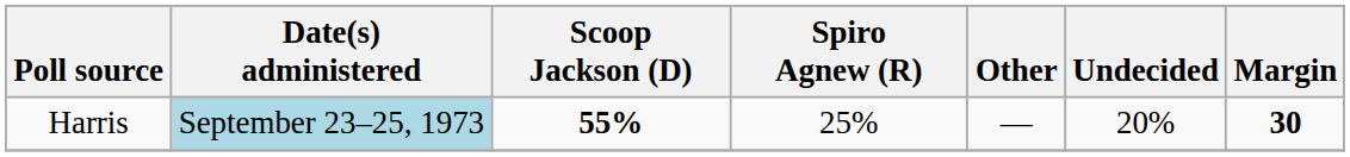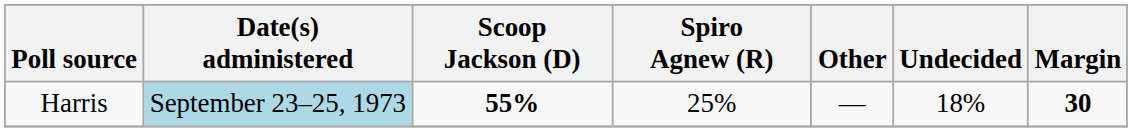Harris | Undecided: 20% -> 18%
